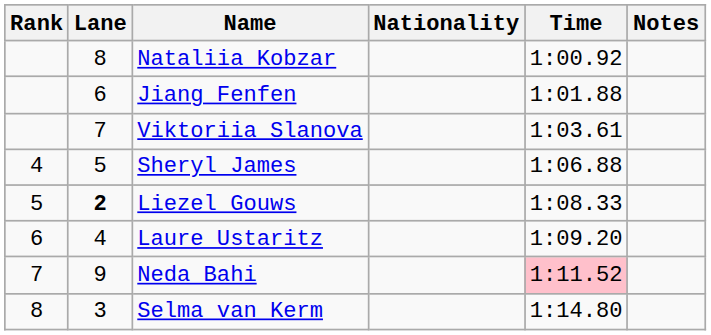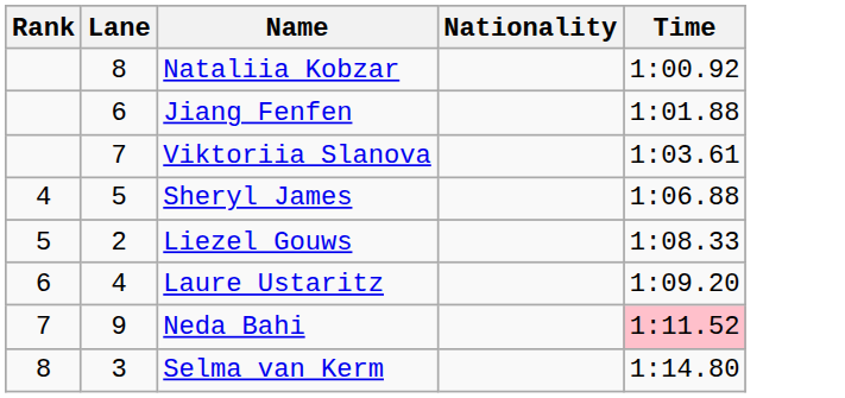- column: Notes
Liezel Gouws | Lane: bold -> normal
